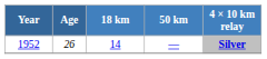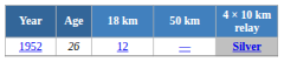1952 | 18 km: 14 -> 12
